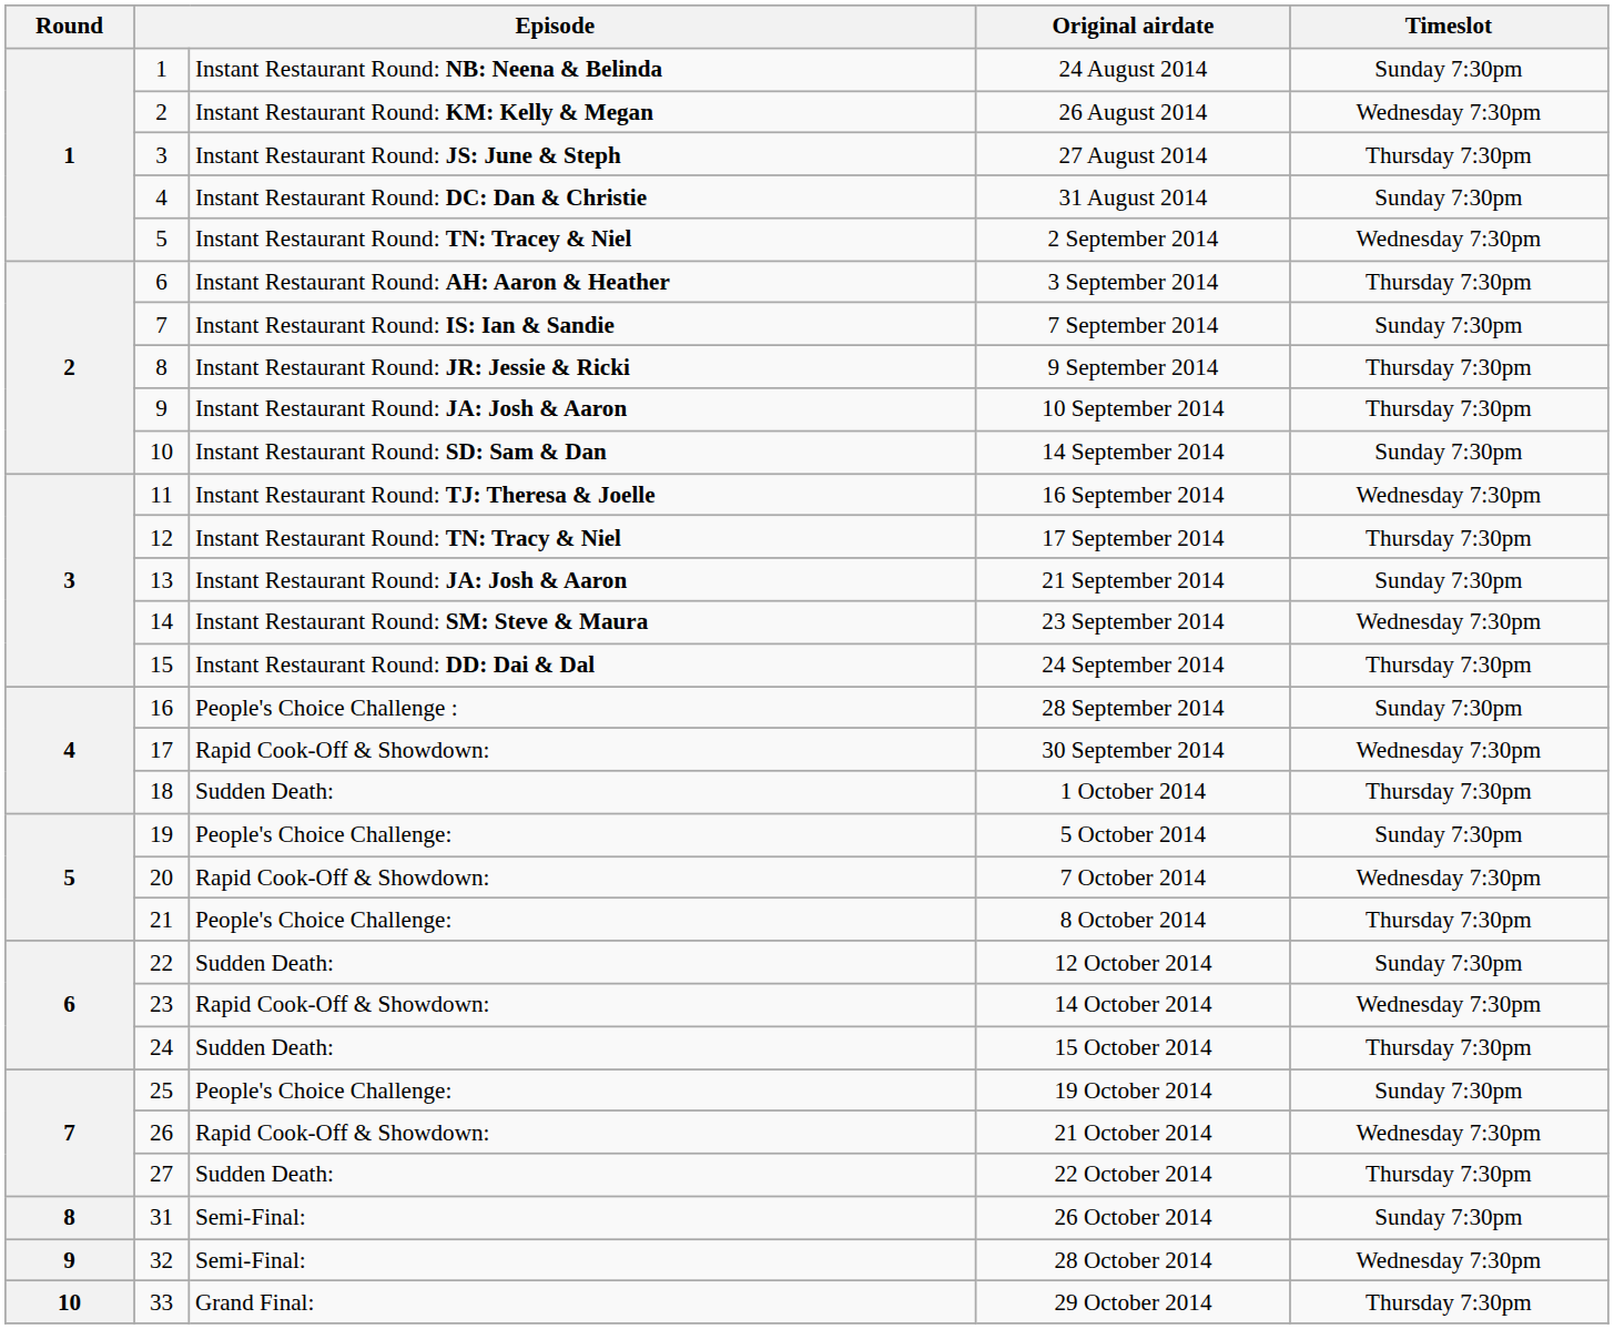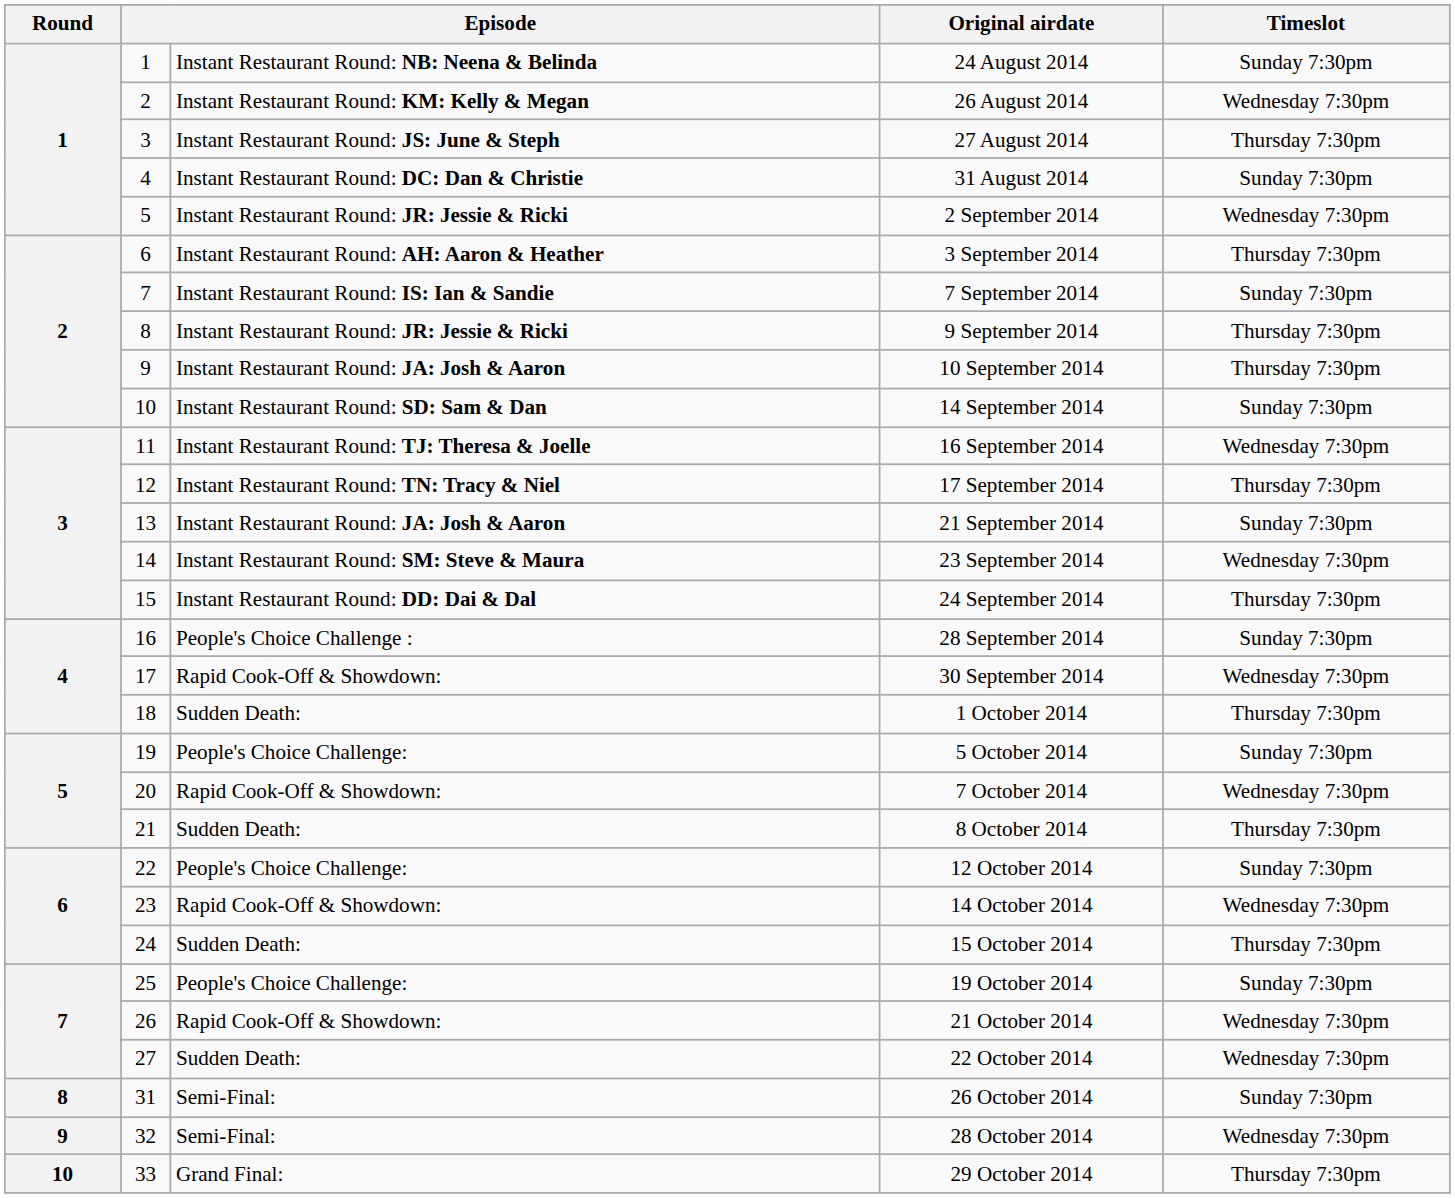2 September 2014 | column 3: Instant Restaurant Round: TN: Tracey & Niel -> Instant Restaurant Round: JR: Jessie & Ricki
8 October 2014 | column 3: People's Choice Challenge: -> Sudden Death:
12 October 2014 | column 3: Sudden Death: -> People's Choice Challenge:
22 October 2014 | Timeslot: Thursday 7:30pm -> Wednesday 7:30pm
